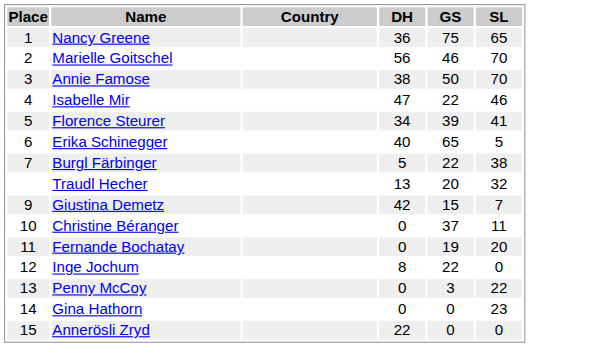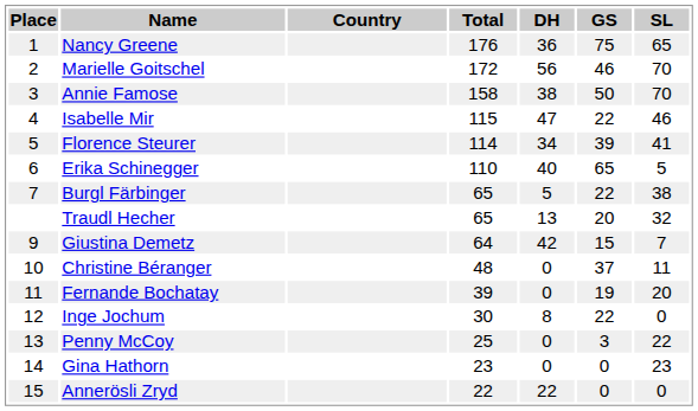+ column: Total | 176 | 172 | 158 | 115 | 114 | 110 | 65 | 65 | 64 | 48 | 39 | 30 | 25 | 23 | 22
